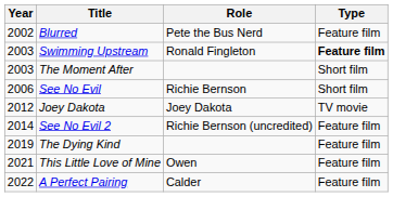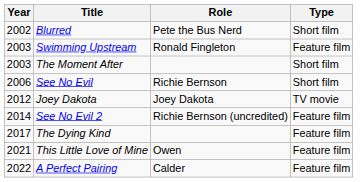Blurred | Type: Feature film -> Short film
Swimming Upstream | Type: bold -> normal
The Dying Kind | Year: 2019 -> 2017
